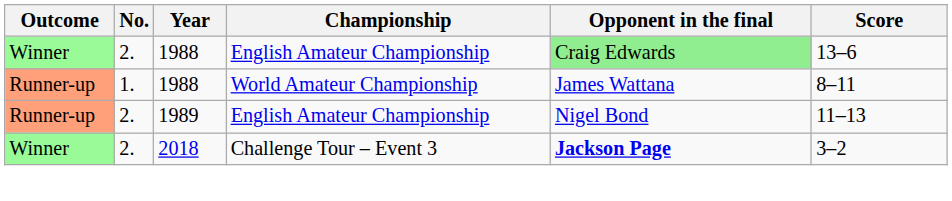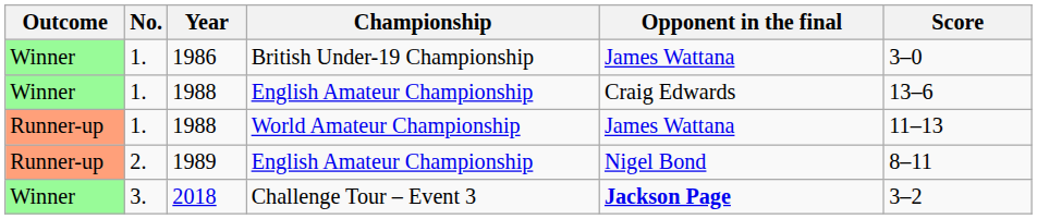+ row: Winner | 1. | 1986 | British Under-19 Championship | James Wattana | 3–0
1988 / English Amateur Championship | No.: 2. -> 1.
1988 / English Amateur Championship | Opponent in the final: lightgreen background -> no background
1988 / World Amateur Championship | Score: 8–11 -> 11–13
1989 | Score: 11–13 -> 8–11
2018 | No.: 2. -> 3.
